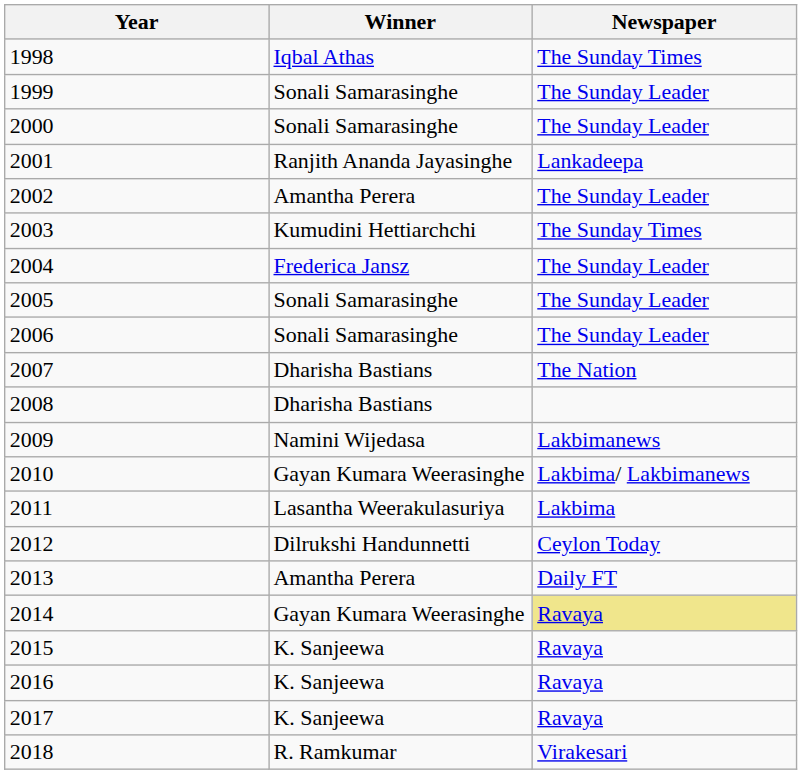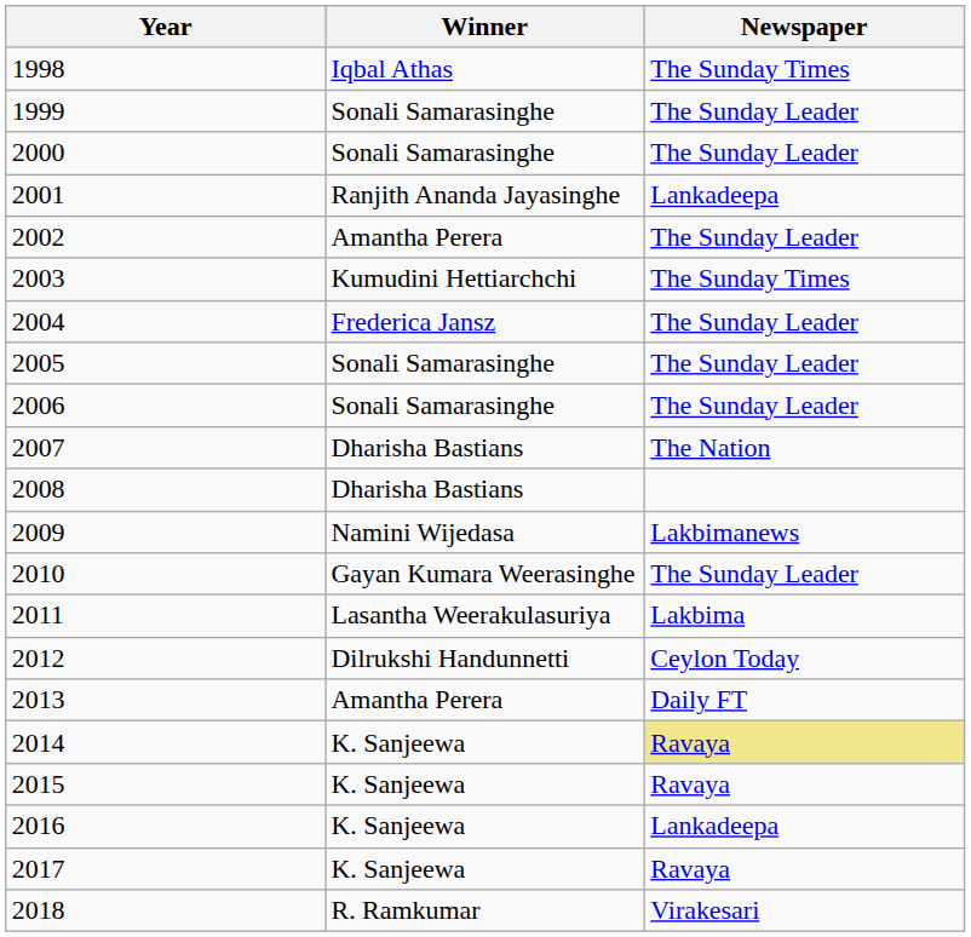2010 | Newspaper: Lakbima/ Lakbimanews -> The Sunday Leader
2014 | Winner: Gayan Kumara Weerasinghe -> K. Sanjeewa
2016 | Newspaper: Ravaya -> Lankadeepa
